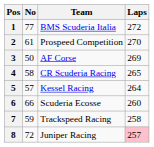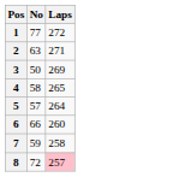- column: Team | BMS Scuderia Italia | Prospeed Competition | AF Corse | CR Scuderia Racing | Kessel Racing | Scuderia Ecosse | Trackspeed Racing | Juniper Racing
2 | No: 61 -> 63
2 | Laps: 270 -> 271
